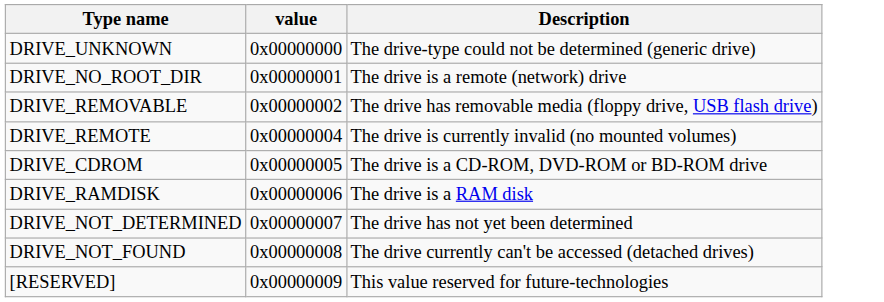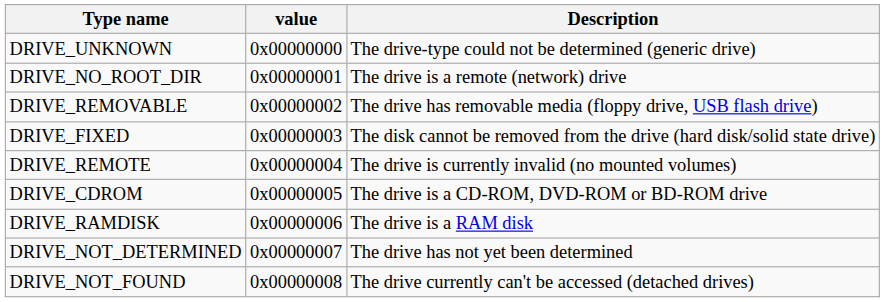+ row: DRIVE_FIXED | 0x00000003 | The disk cannot be removed from the drive (hard disk/solid state drive)
- row: [RESERVED] | 0x00000009 | This value reserved for future-technologies
